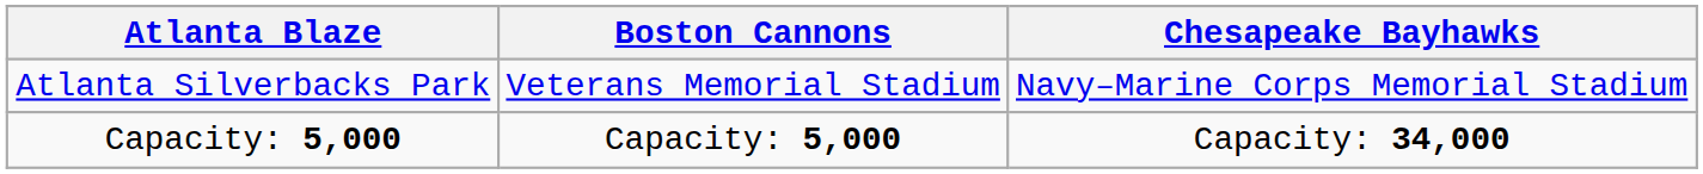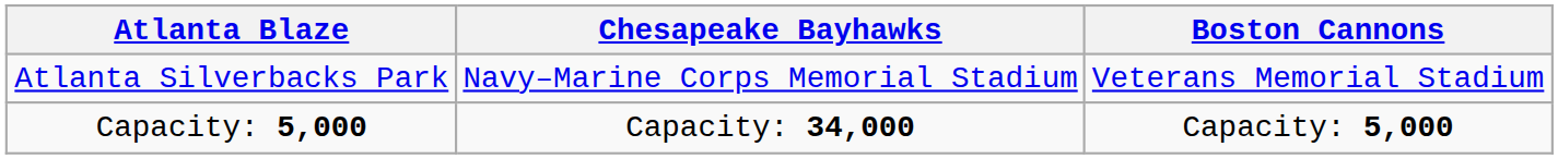columns swapped: Boston Cannons <-> Chesapeake Bayhawks
